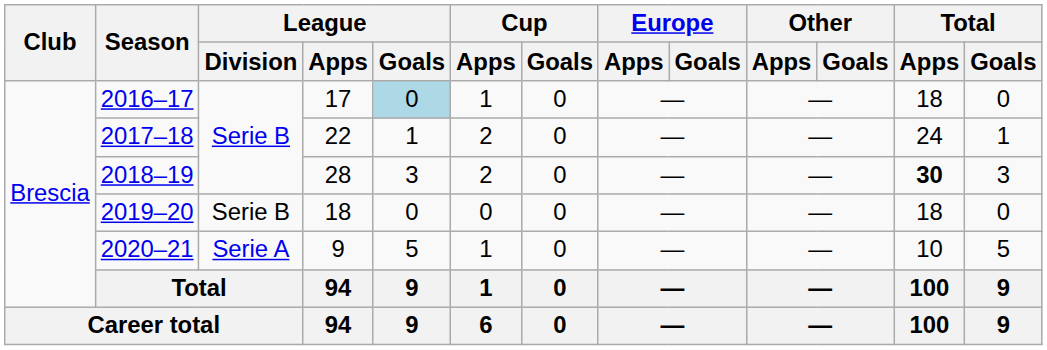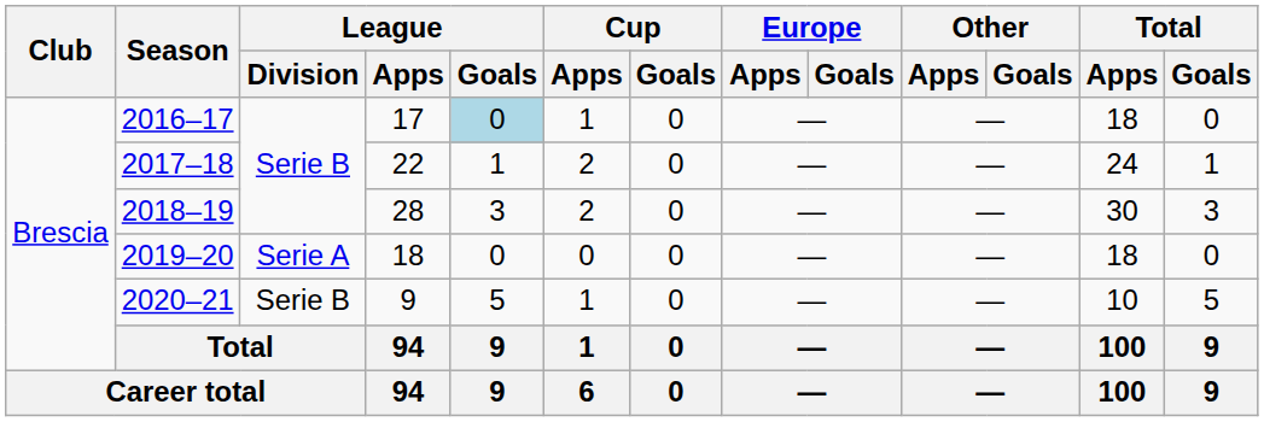2018–19 | Total / Apps: bold -> normal
2019–20 | League / Division: Serie B -> Serie A
2020–21 | League / Division: Serie A -> Serie B
